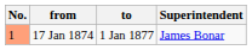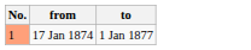- column: Superintendent | James Bonar
